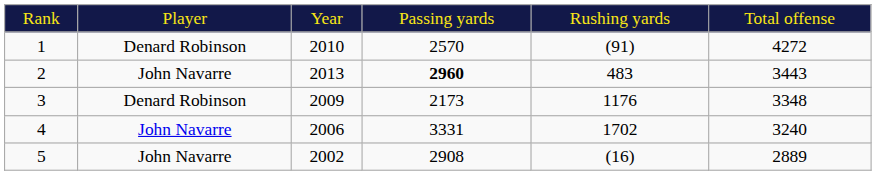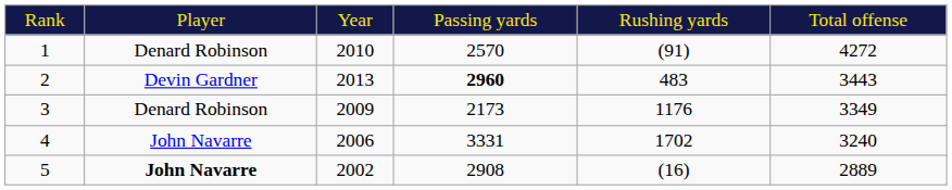2 | column 2: John Navarre -> Devin Gardner
3 | column 6: 3348 -> 3349
5 | column 2: normal -> bold
